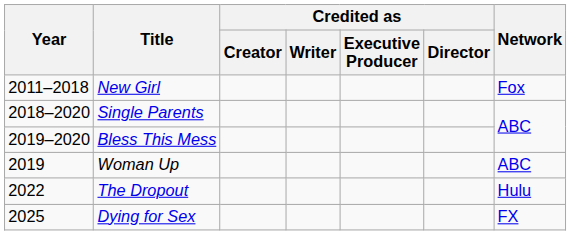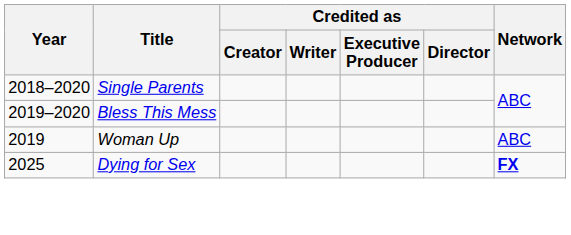- row: 2011–2018 | New Girl | Fox
- row: 2022 | The Dropout | Hulu
Dying for Sex | Network: normal -> bold
